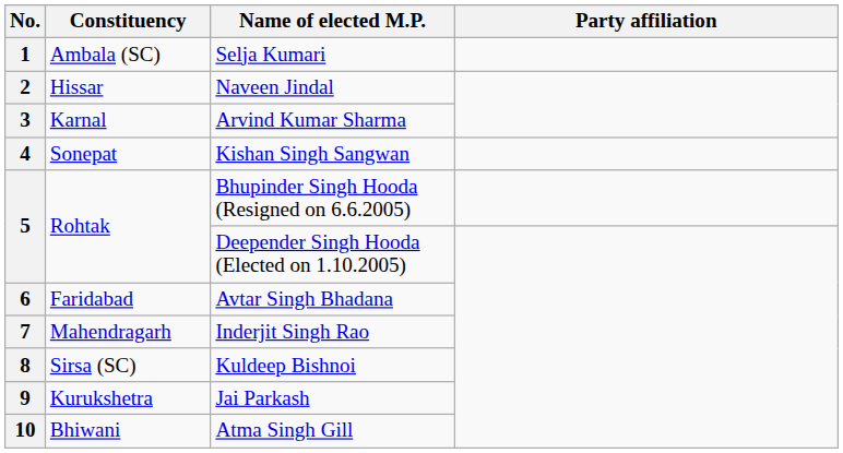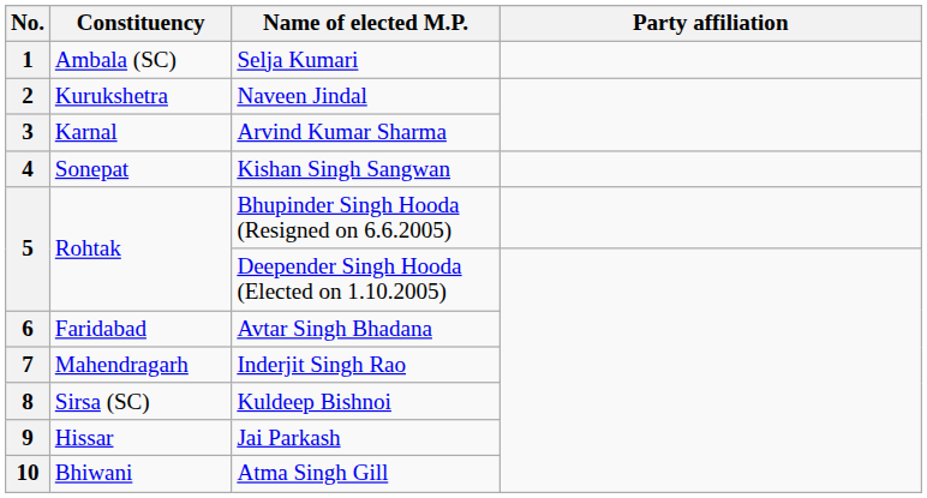2 | Constituency: Hissar -> Kurukshetra
9 | Constituency: Kurukshetra -> Hissar
